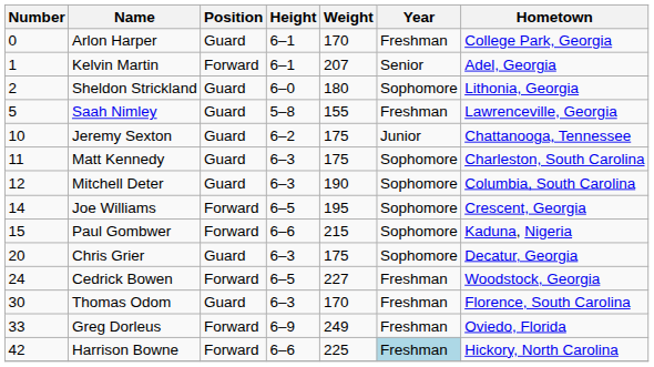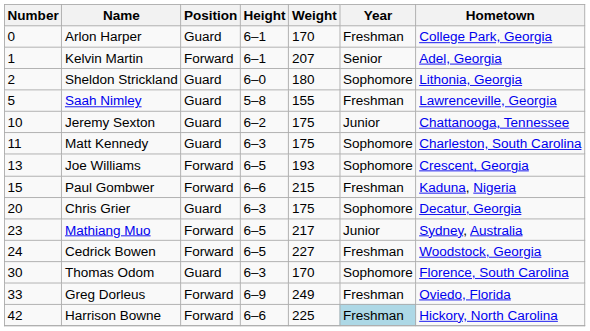- row: 12 | Mitchell Deter | Guard | 6–3 | 190 | Sophomore | Columbia, South Carolina
Joe Williams | Number: 14 -> 13
Joe Williams | Weight: 195 -> 193
Paul Gombwer | Year: Sophomore -> Freshman
+ row: 23 | Mathiang Muo | Forward | 6–5 | 217 | Junior | Sydney, Australia
Thomas Odom | Year: Freshman -> Sophomore
